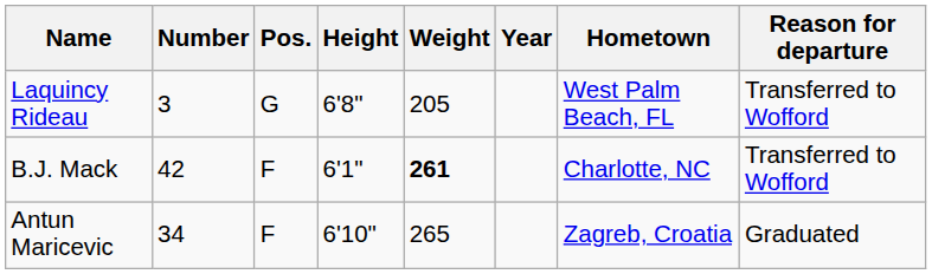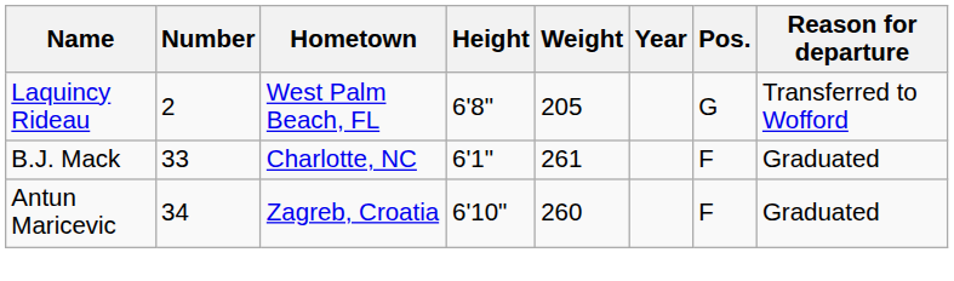columns swapped: Pos. <-> Hometown
Laquincy Rideau | Number: 3 -> 2
B.J. Mack | Number: 42 -> 33
B.J. Mack | Weight: bold -> normal
B.J. Mack | Reason for departure: Transferred to Wofford -> Graduated
Antun Maricevic | Weight: 265 -> 260
